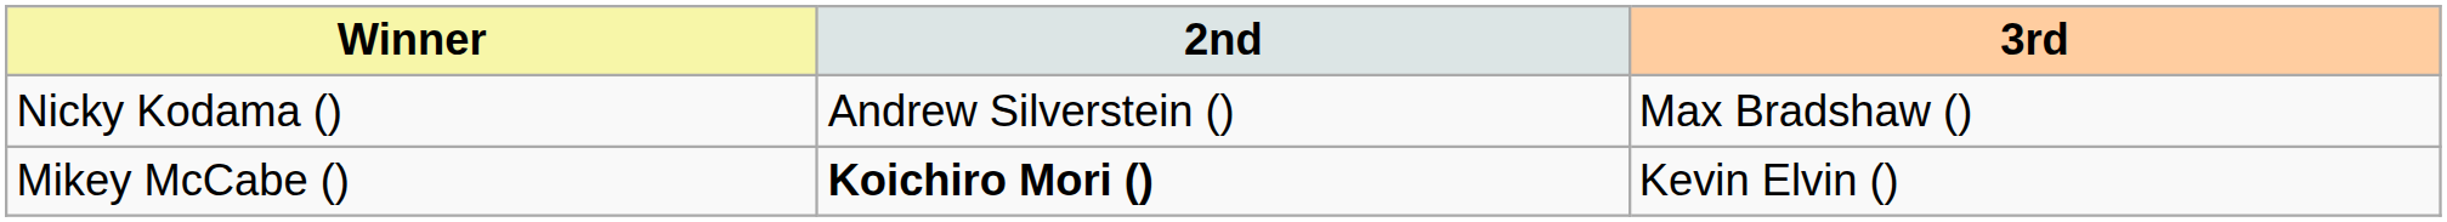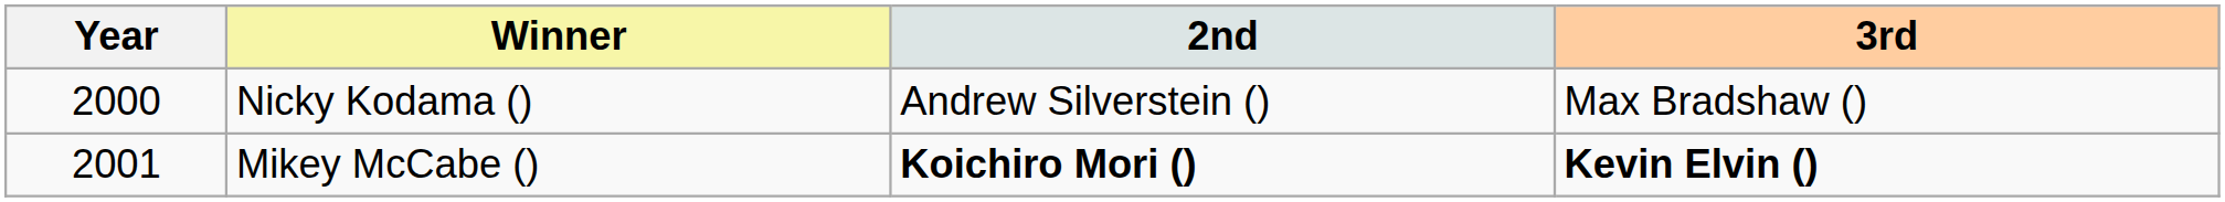+ column: Year | 2000 | 2001
Mikey McCabe () | 3rd: normal -> bold
